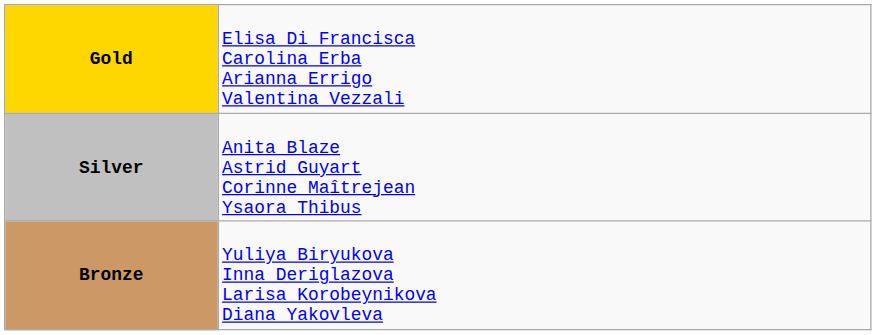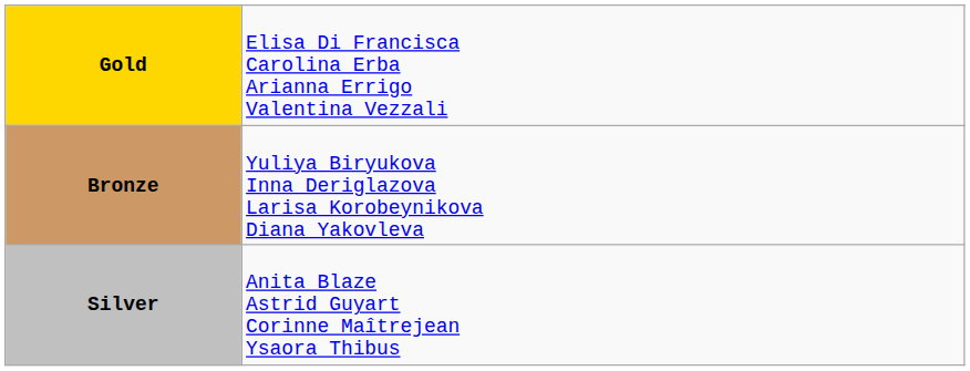rows swapped: Silver <-> Bronze
